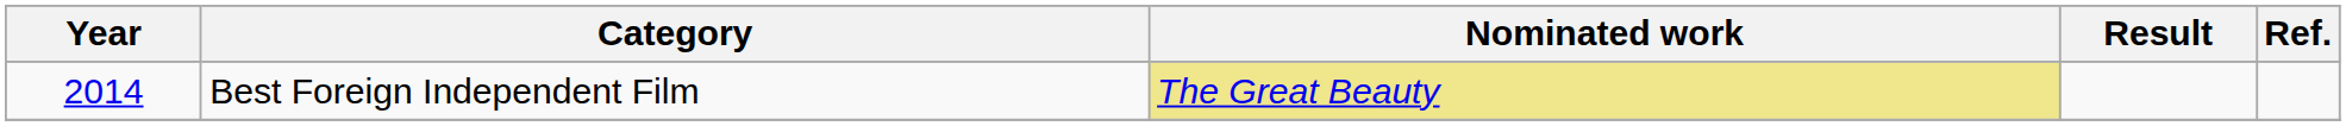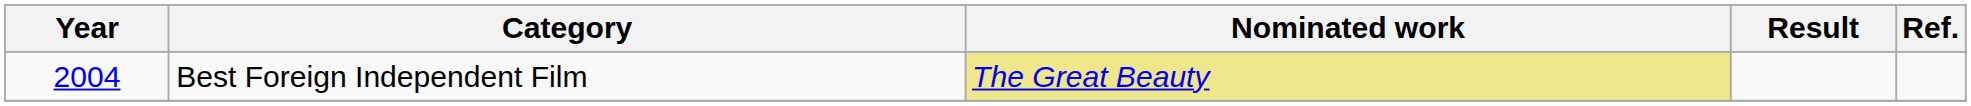Best Foreign Independent Film | Year: 2014 -> 2004
